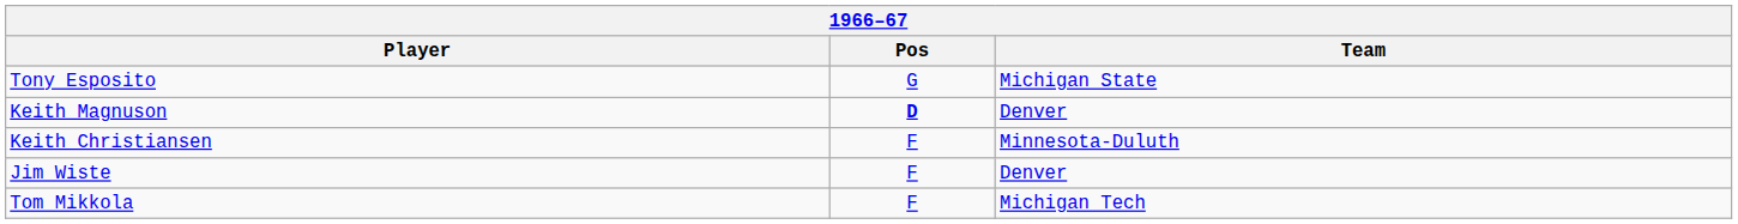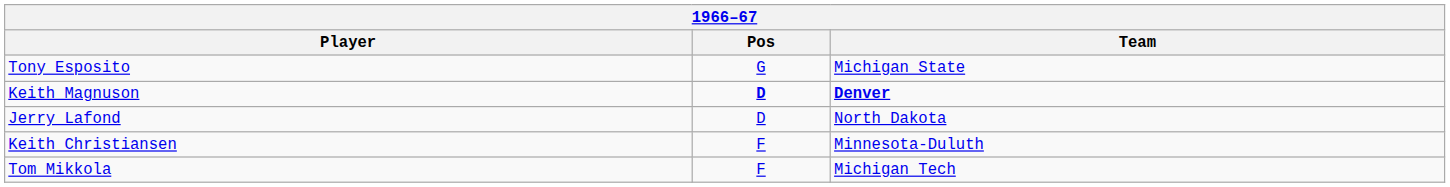Keith Magnuson | Team: normal -> bold
+ row: Jerry Lafond | D | North Dakota
- row: Jim Wiste | F | Denver
